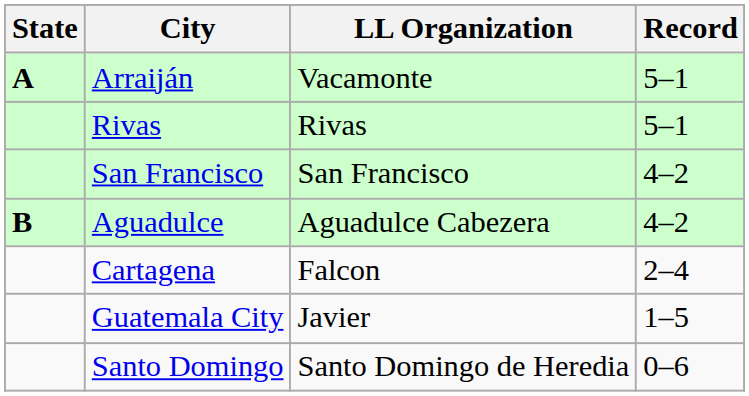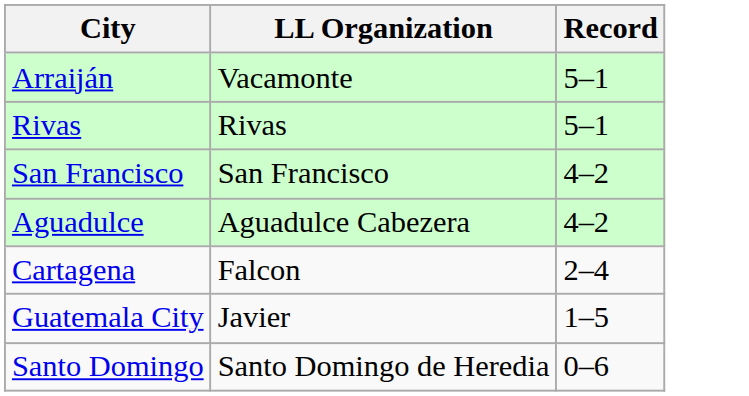- column: State | A | B
